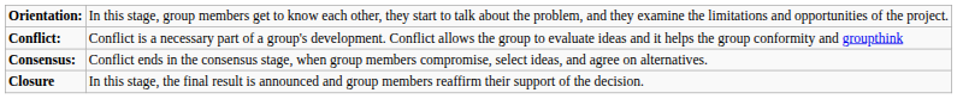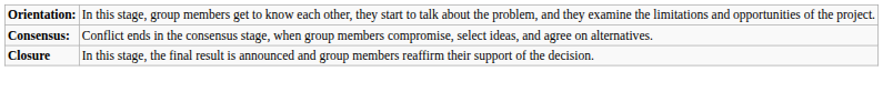- row: Conflict: | Conflict is a necessary part of a group's development. Conflict allows the group to evaluate ideas and it helps the group conformity and groupthink
